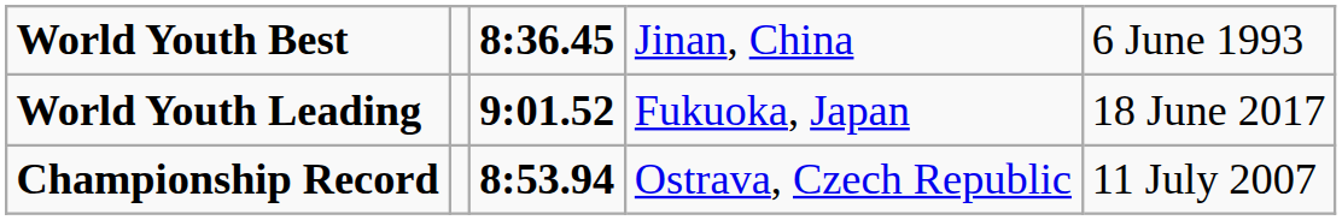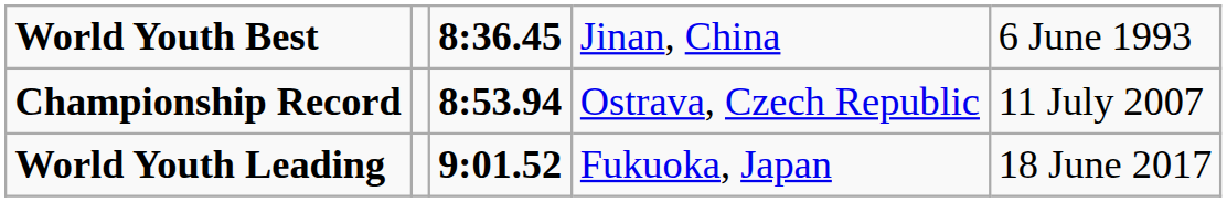rows swapped: Championship Record <-> World Youth Leading
